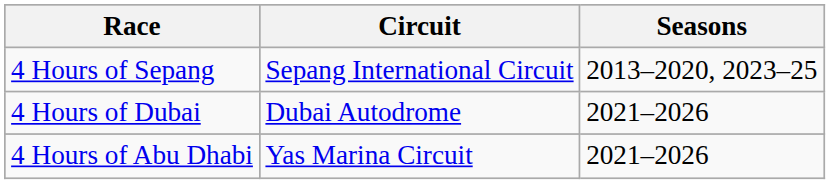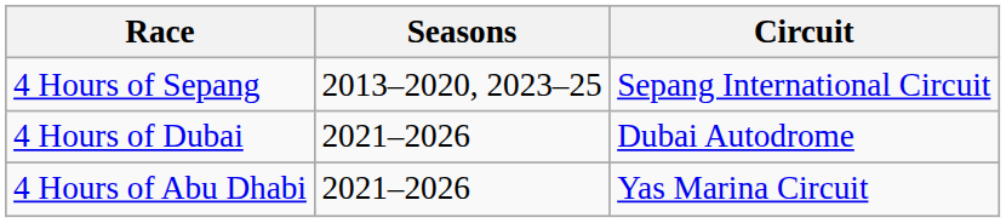columns swapped: Circuit <-> Seasons
